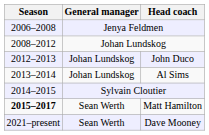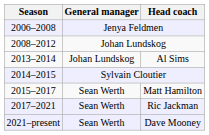- row: 2012–2013 | Johan Lundskog | John Duco
Matt Hamilton | Season: bold -> normal
+ row: 2017–2021 | Sean Werth | Ric Jackman
